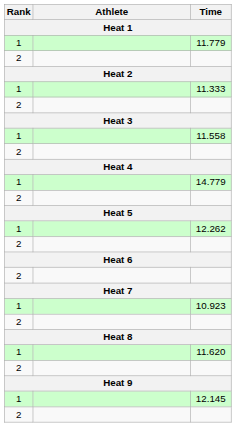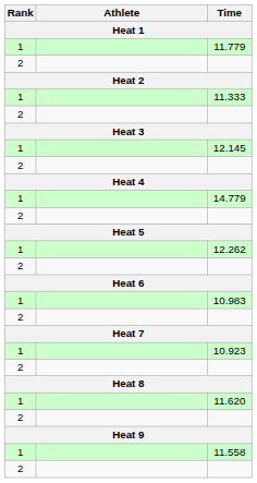rows swapped: 12.145 <-> 11.558
+ row: 1 | 10.983
